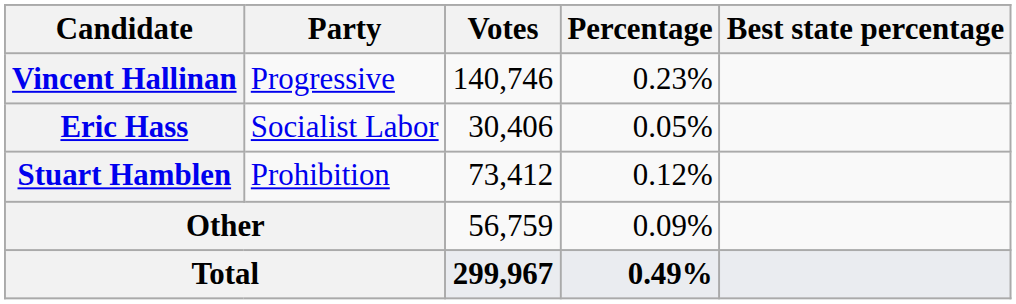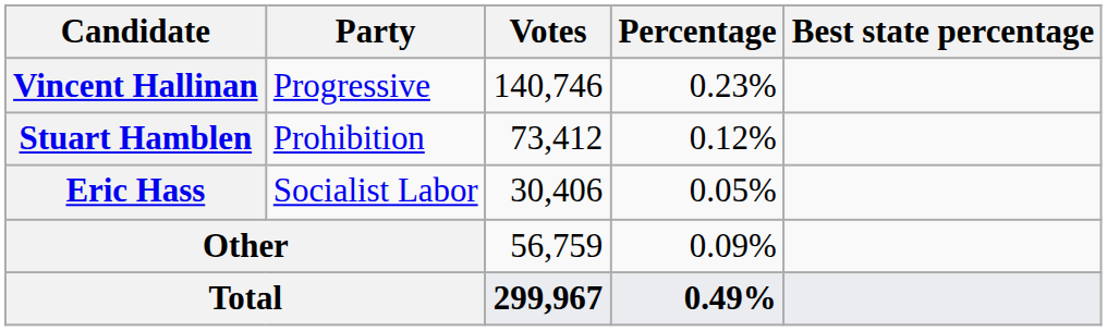rows swapped: Stuart Hamblen <-> Eric Hass
